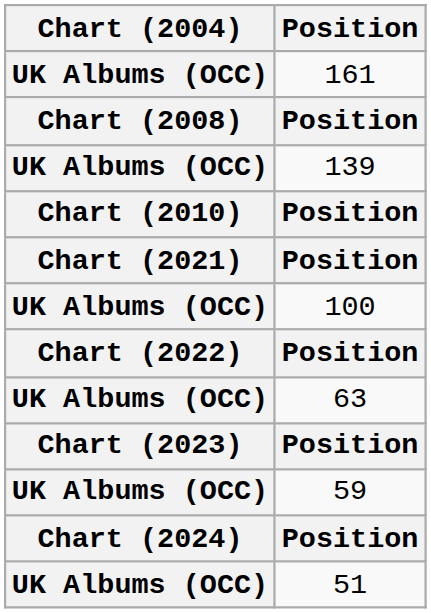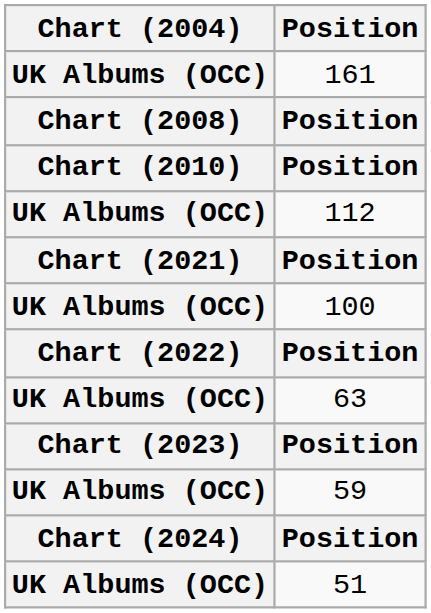- row: UK Albums (OCC) | 139
+ row: UK Albums (OCC) | 112
